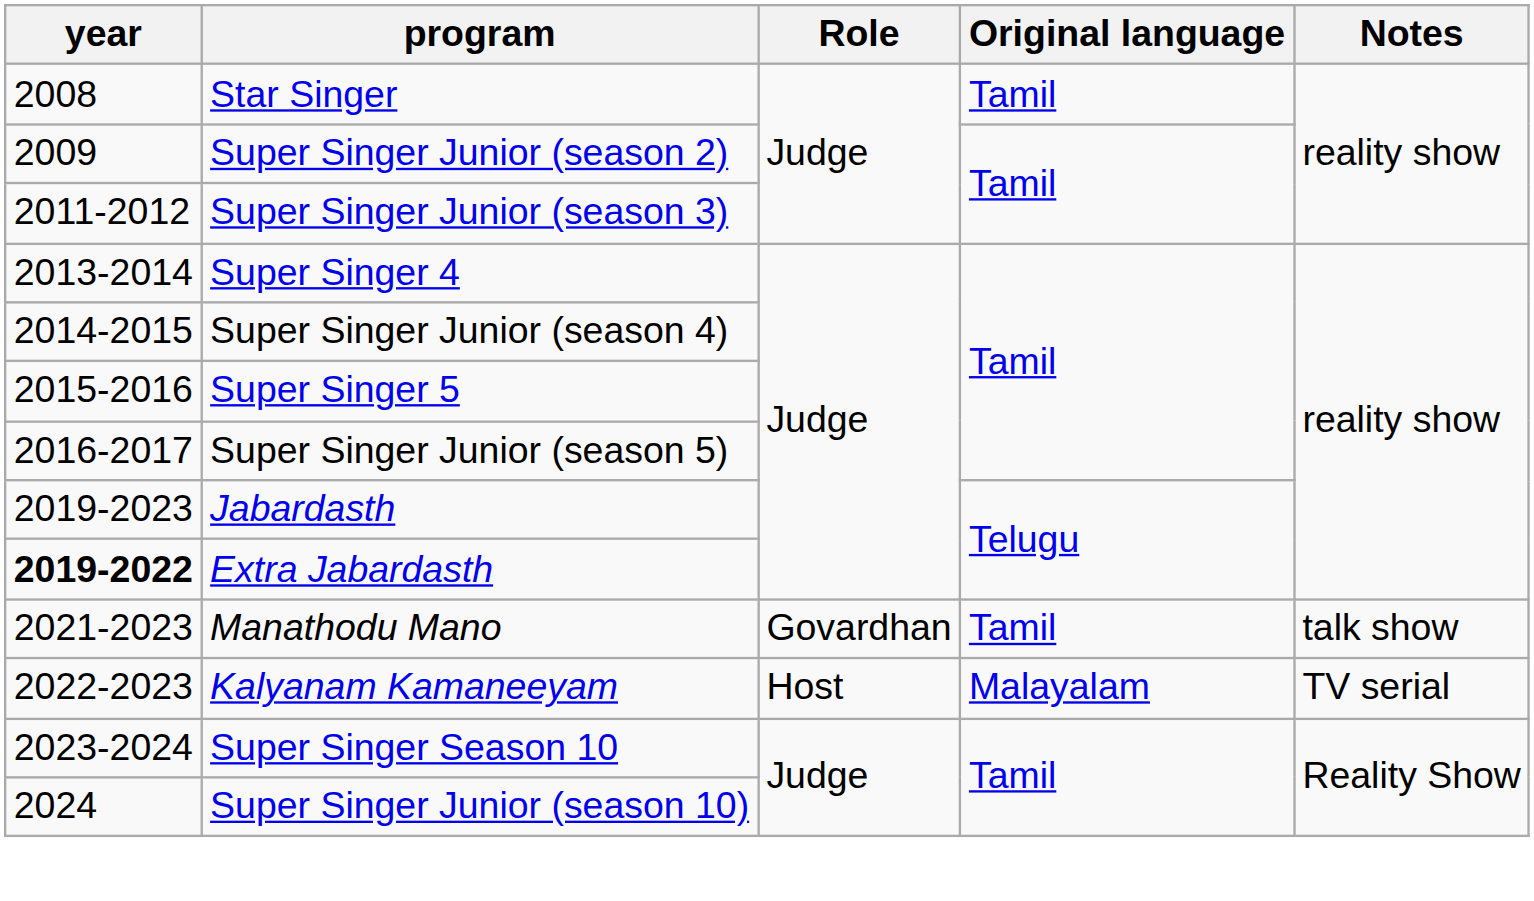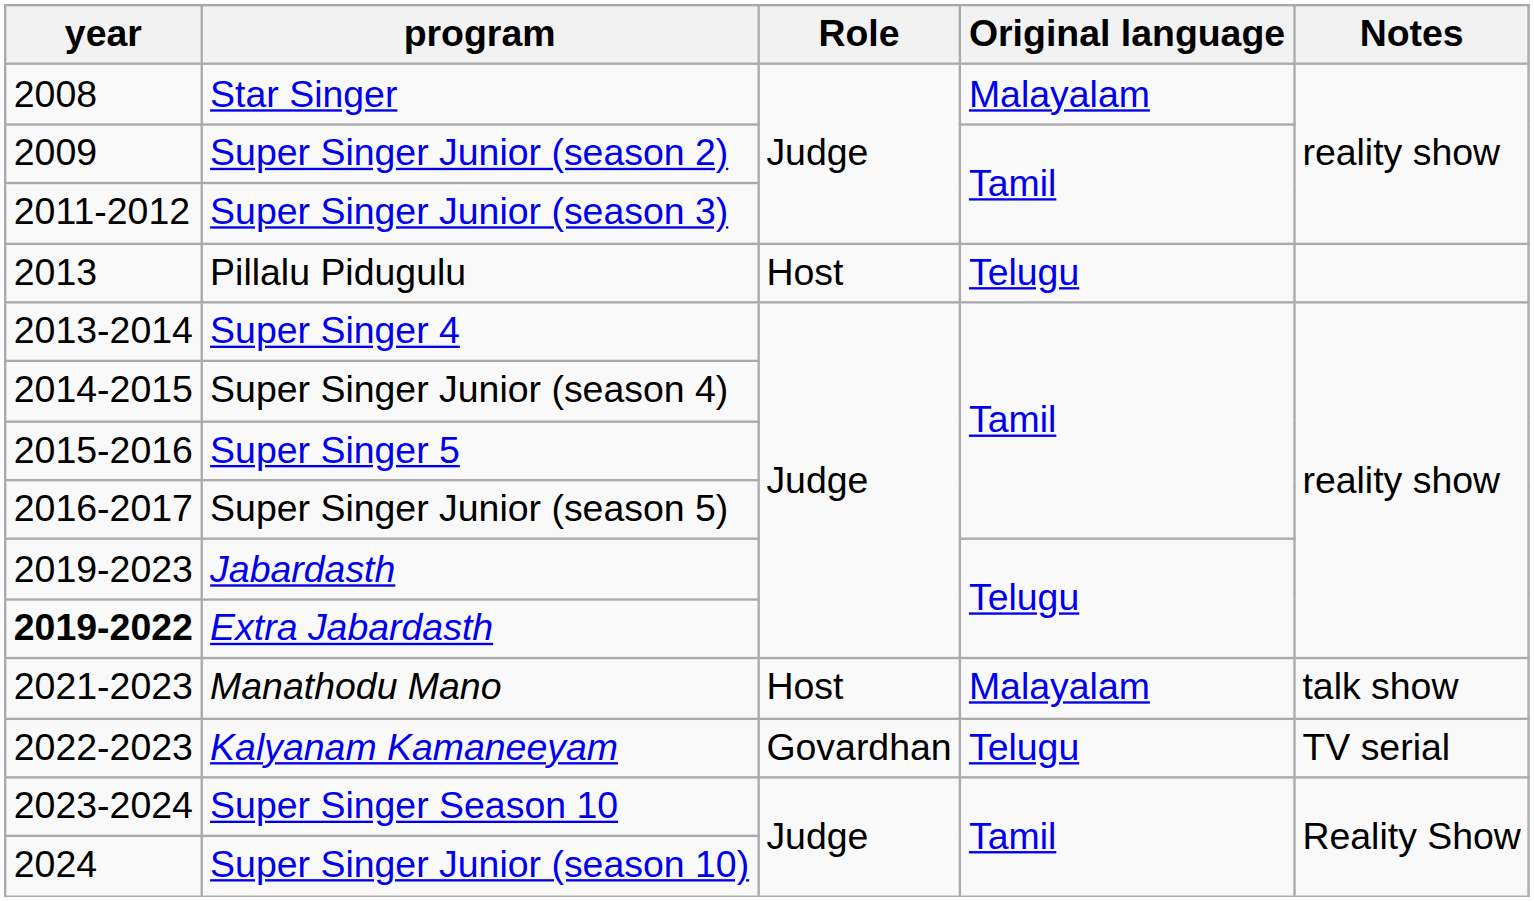Star Singer | Original language: Tamil -> Malayalam
+ row: 2013 | Pillalu Pidugulu | Host | Telugu
Manathodu Mano | Role: Govardhan -> Host
Manathodu Mano | Original language: Tamil -> Malayalam
Kalyanam Kamaneeyam | Role: Host -> Govardhan
Kalyanam Kamaneeyam | Original language: Malayalam -> Telugu
